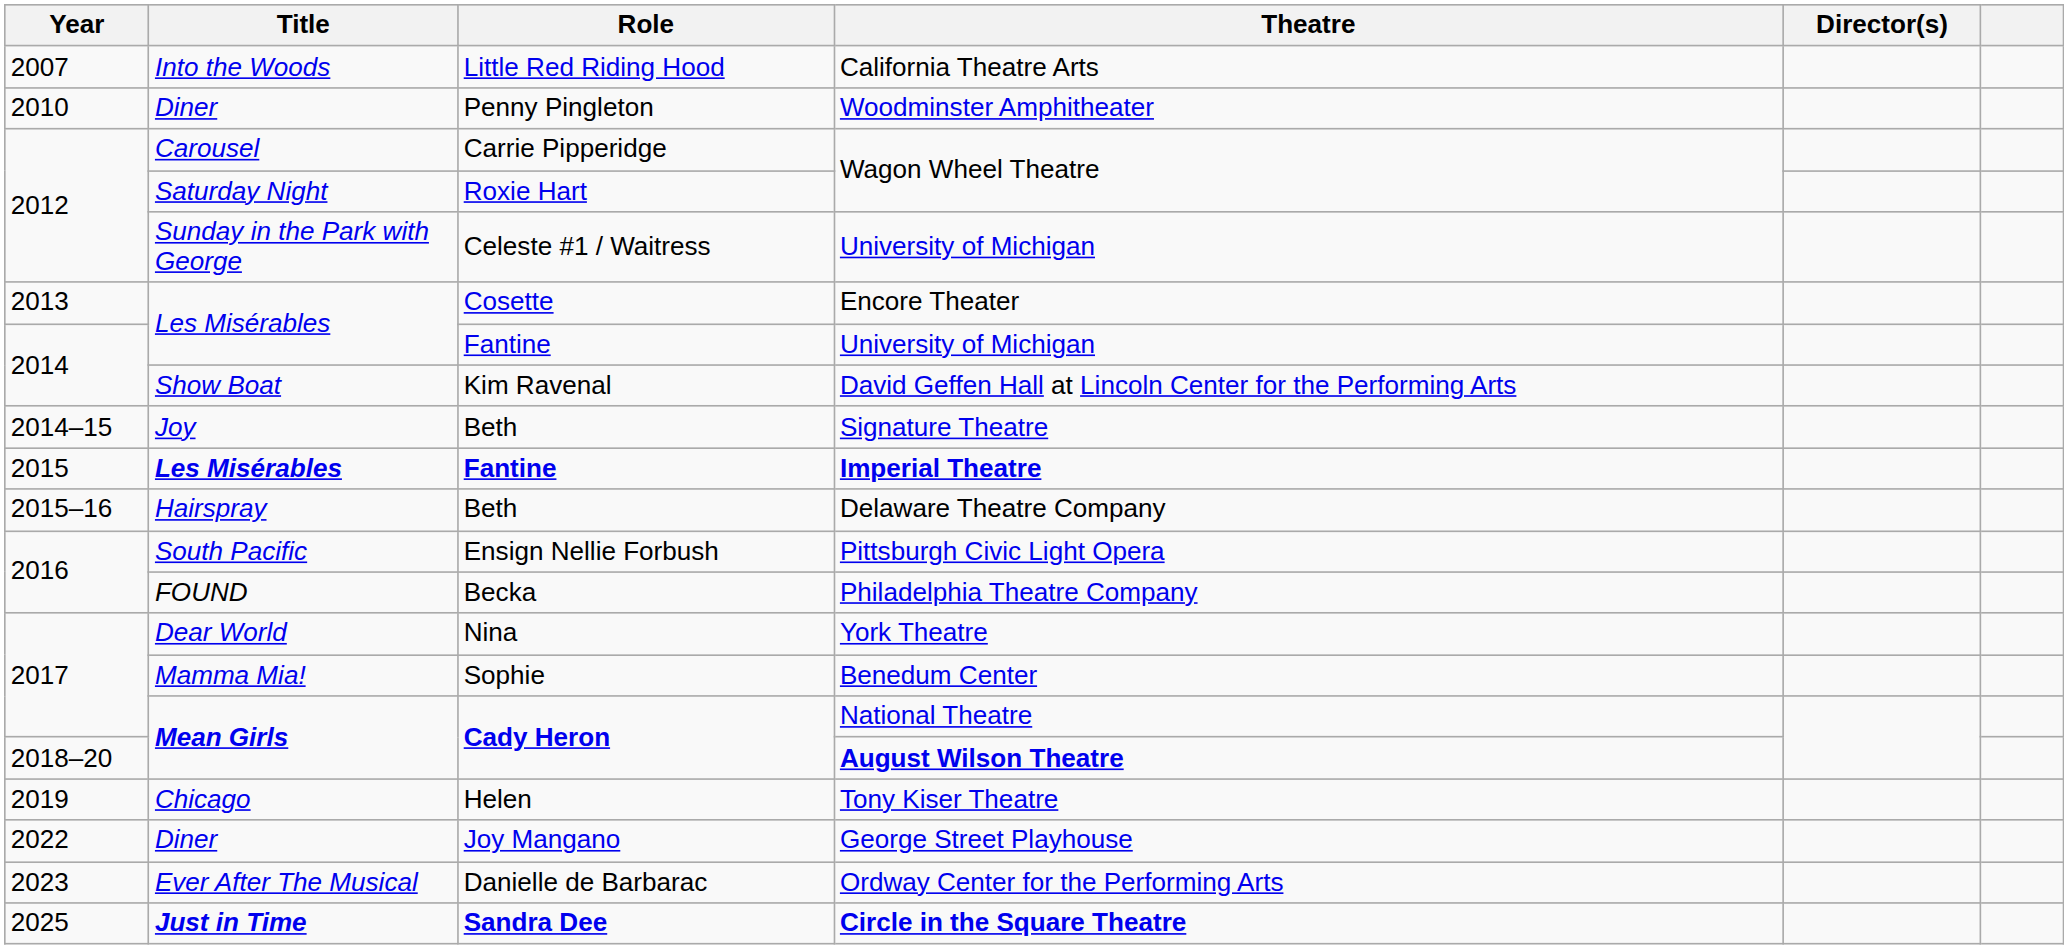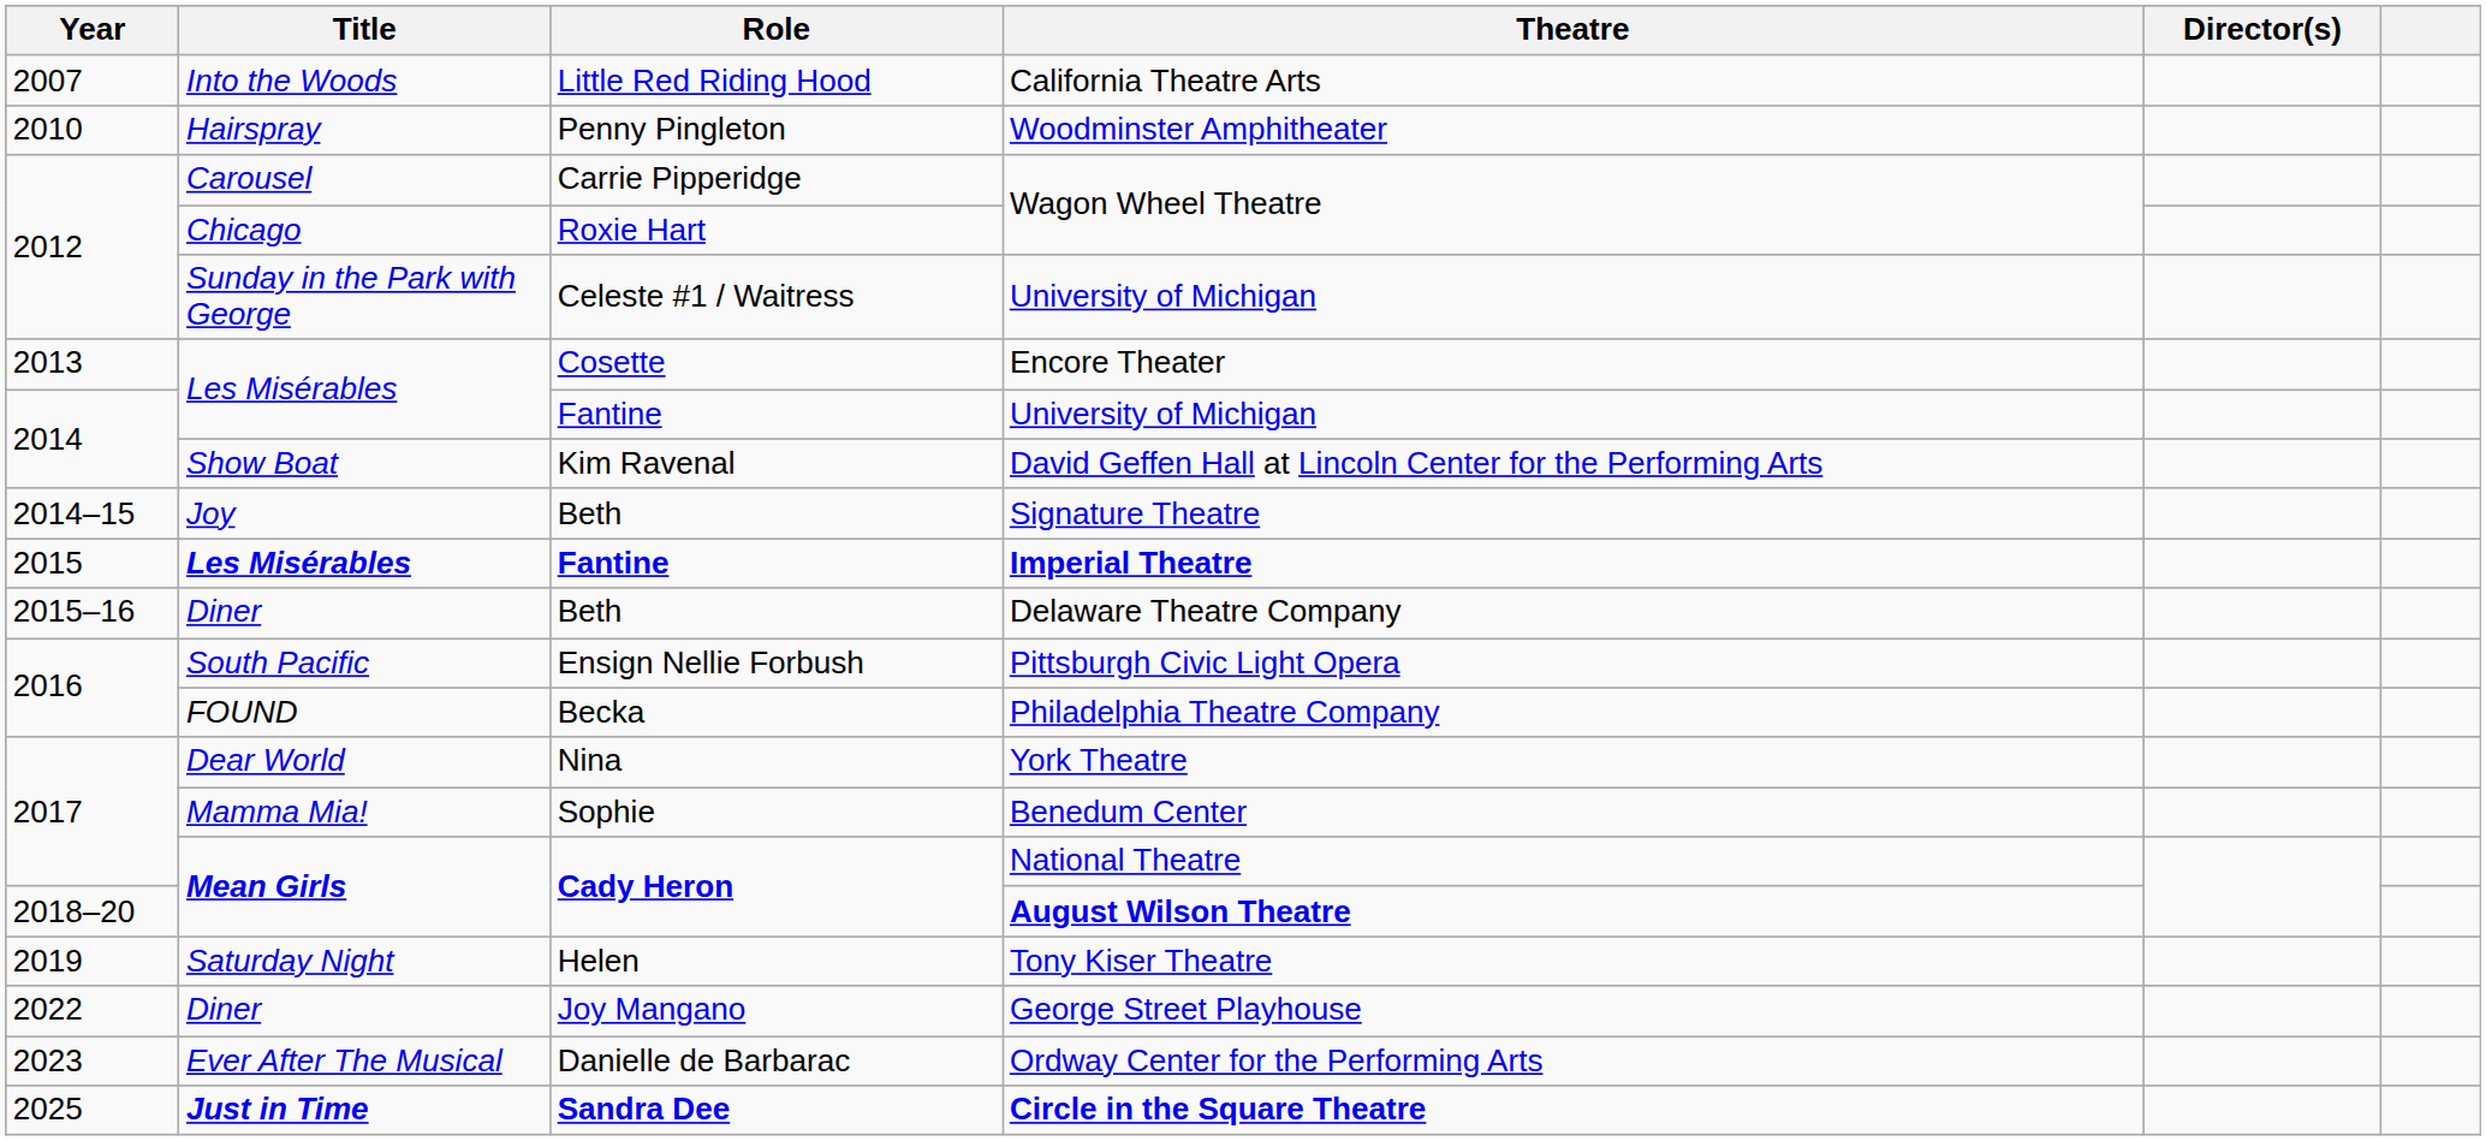Woodminster Amphitheater | Title: Diner -> Hairspray
Roxie Hart / Wagon Wheel Theatre | Title: Saturday Night -> Chicago
Delaware Theatre Company | Title: Hairspray -> Diner
Tony Kiser Theatre | Title: Chicago -> Saturday Night
